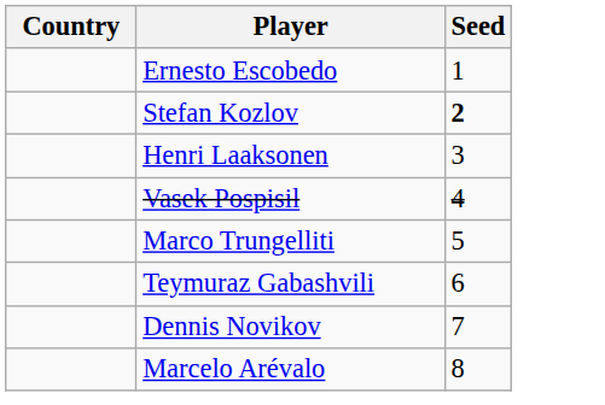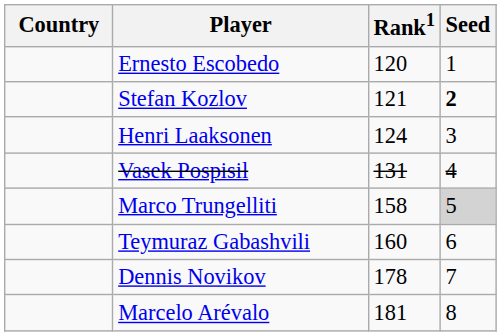+ column: Rank1 | 120 | 121 | 124 | 131 | 158 | 160 | 178 | 181
Marco Trungelliti | Seed: no background -> lightgrey background
